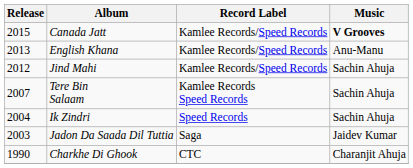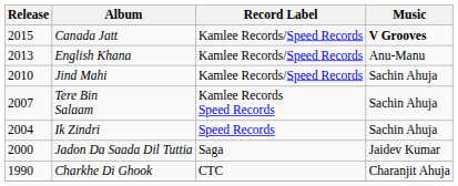Jind Mahi | Release: 2012 -> 2010
Jadon Da Saada Dil Tuttia | Release: 2003 -> 2000
